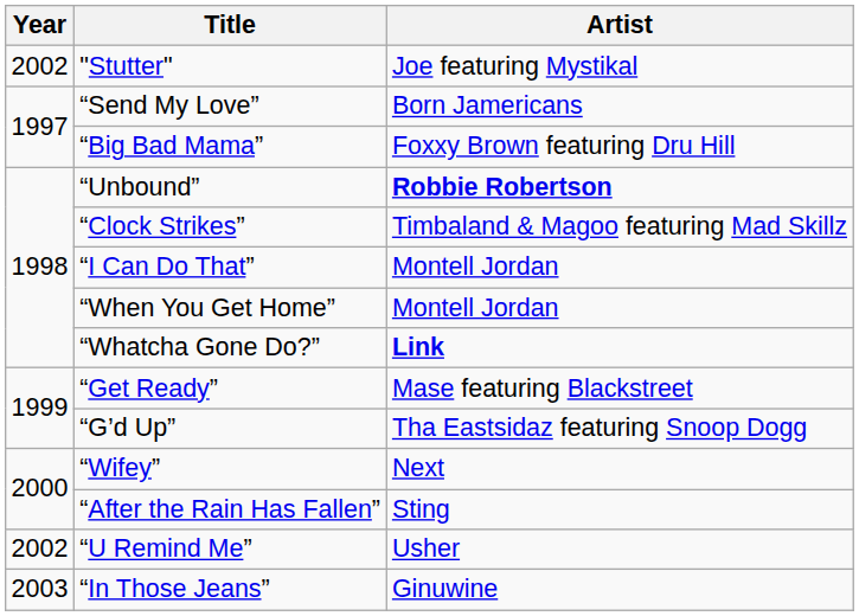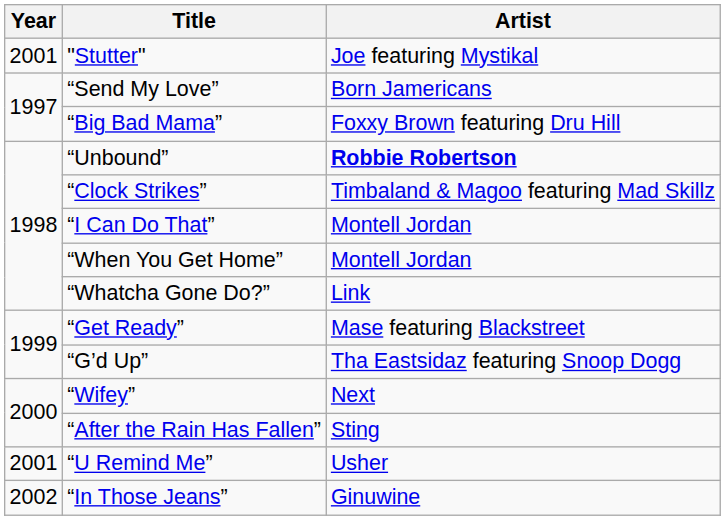"Stutter" | Year: 2002 -> 2001
“Whatcha Gone Do?” | Artist: bold -> normal
“U Remind Me” | Year: 2002 -> 2001
“In Those Jeans” | Year: 2003 -> 2002
